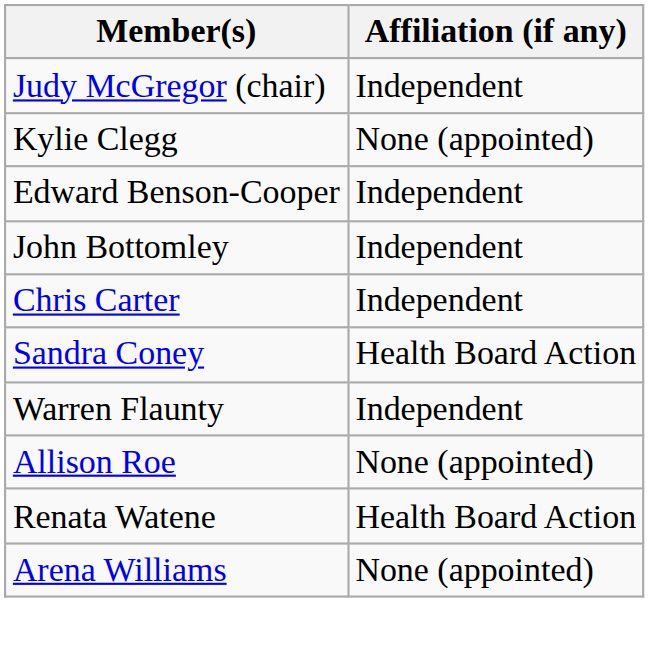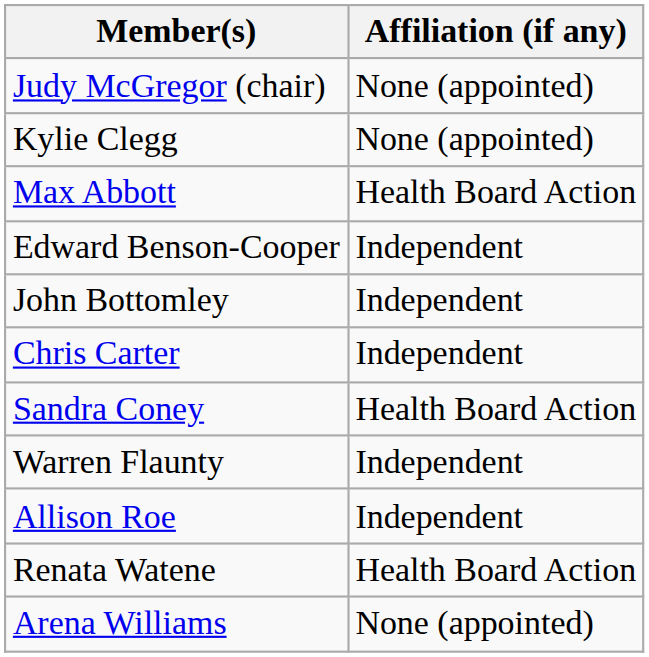Judy McGregor (chair) | Affiliation (if any): Independent -> None (appointed)
+ row: Max Abbott | Health Board Action
Allison Roe | Affiliation (if any): None (appointed) -> Independent
